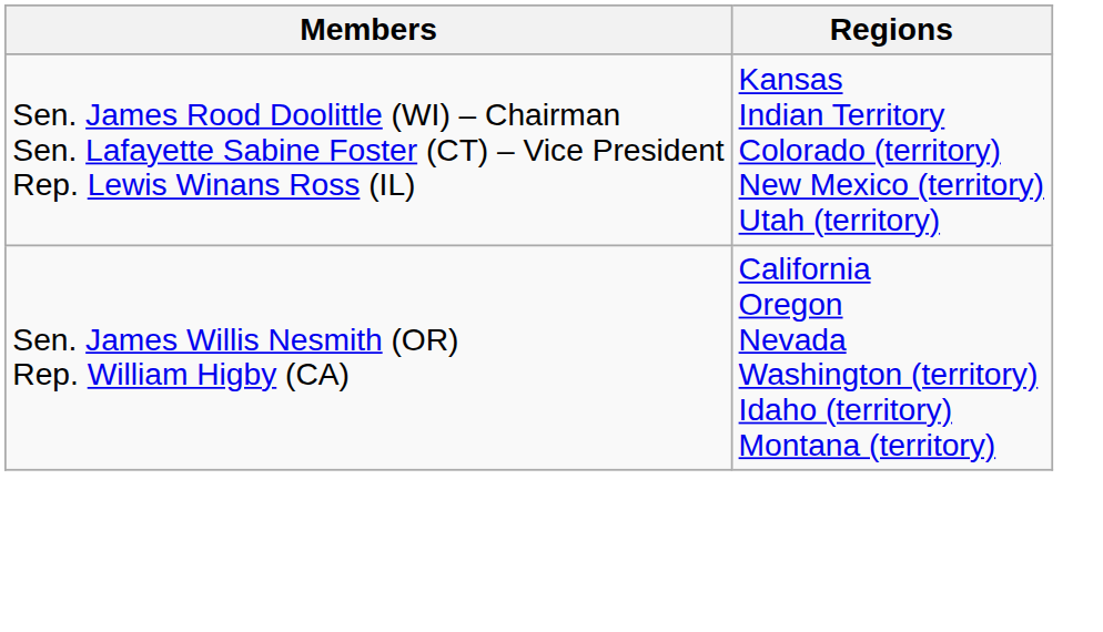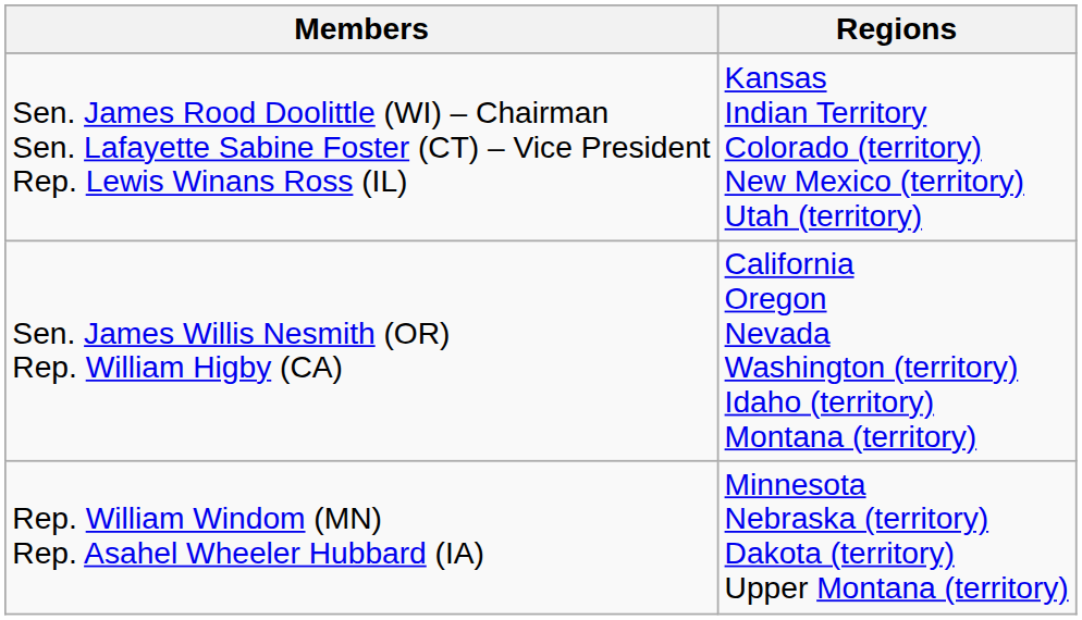+ row: Rep. William Windom (MN) Rep. Asahel Wheeler Hubbard (IA) | Minnesota Nebraska (territory) Dakota (territory) Upper Montana (territory)
